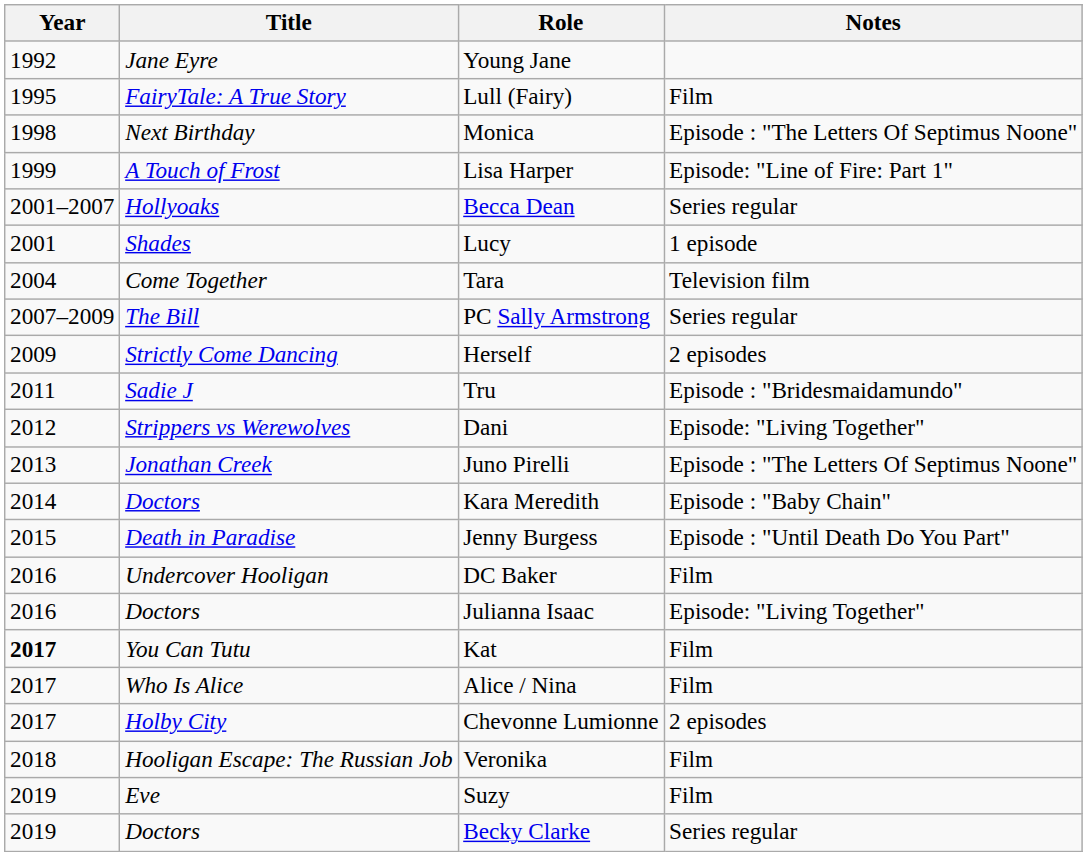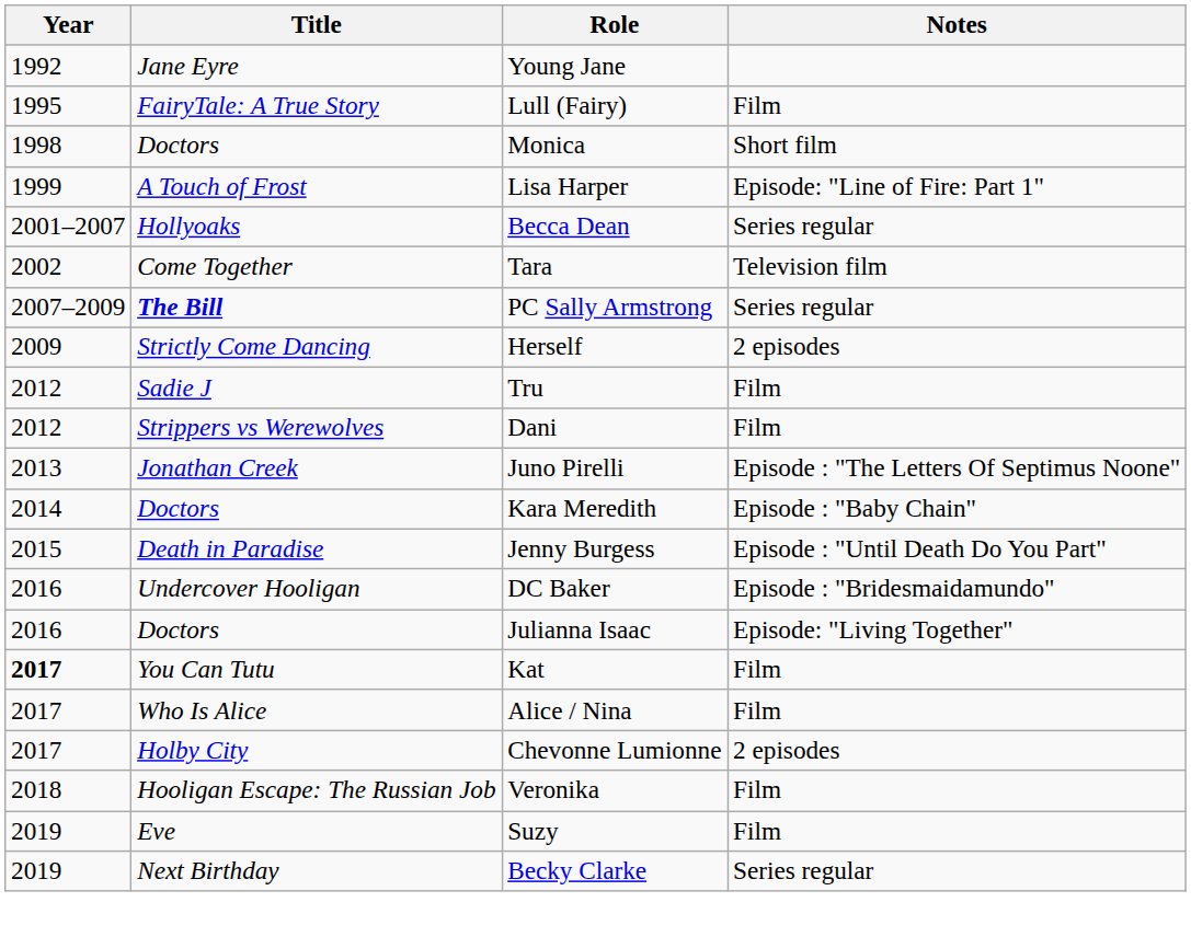Monica | Title: Next Birthday -> Doctors
Monica | Notes: Episode : "The Letters Of Septimus Noone" -> Short film
- row: 2001 | Shades | Lucy | 1 episode
Tara | Year: 2004 -> 2002
PC Sally Armstrong | Title: normal -> bold
Tru | Year: 2011 -> 2012
Tru | Notes: Episode : "Bridesmaidamundo" -> Film
Dani | Notes: Episode: "Living Together" -> Film
DC Baker | Notes: Film -> Episode : "Bridesmaidamundo"
Becky Clarke | Title: Doctors -> Next Birthday
